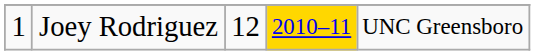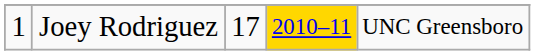Joey Rodriguez | column 3: 12 -> 17
